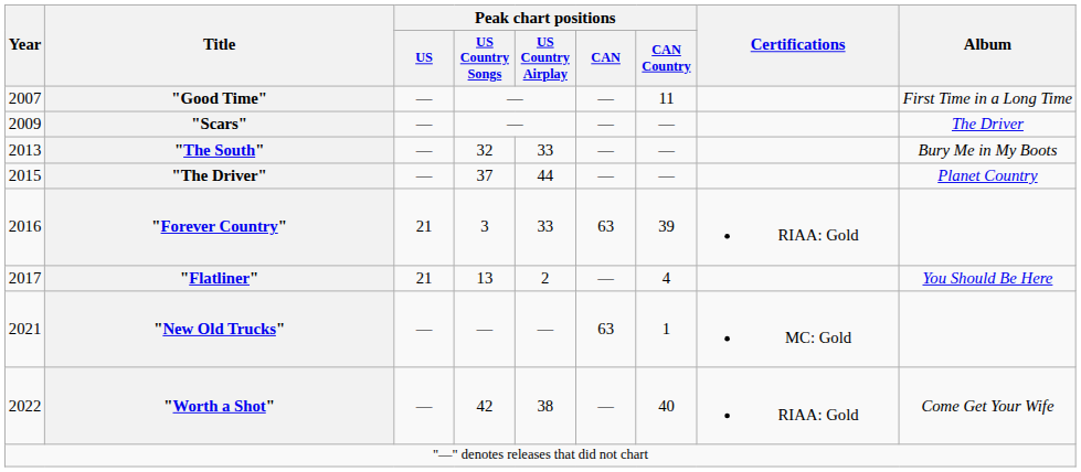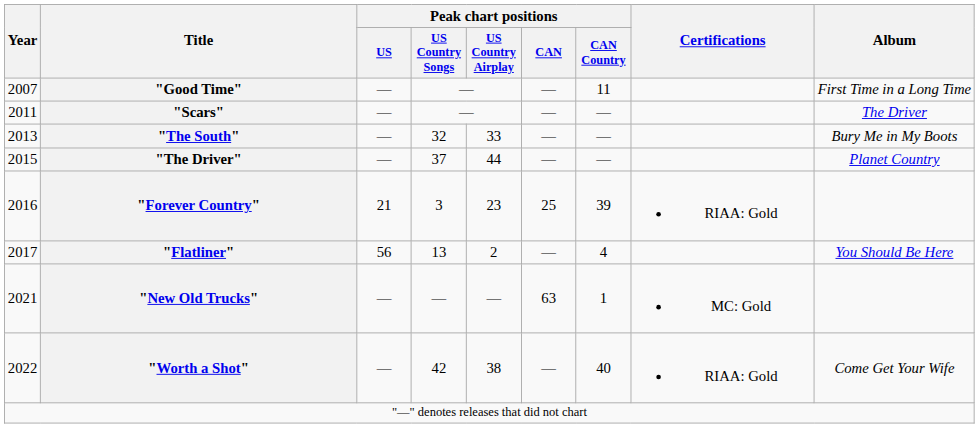"Scars" | Year: 2009 -> 2011
"Forever Country" | Peak chart positions / US Country Airplay: 33 -> 23
"Forever Country" | Peak chart positions / CAN: 63 -> 25
"Flatliner" | Peak chart positions / US: 21 -> 56
